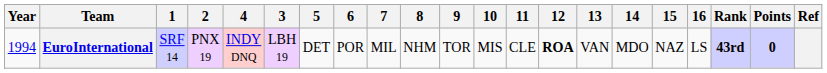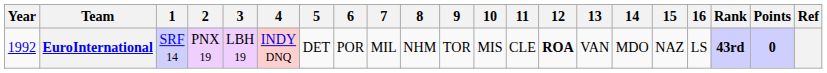columns swapped: 3 <-> 4
EuroInternational | Year: 1994 -> 1992
